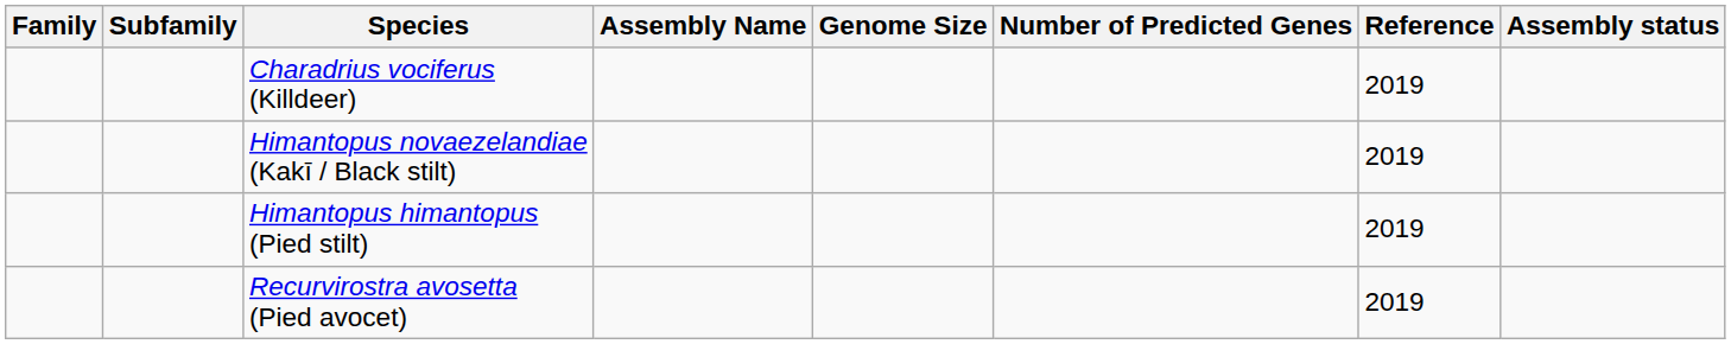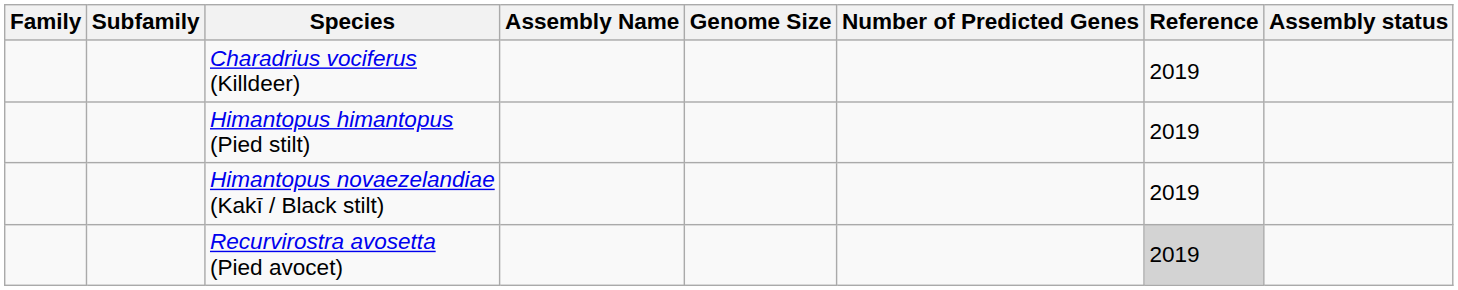rows swapped: Himantopus novaezelandiae (Kakī / Black stilt) <-> Himantopus himantopus (Pied stilt)
Recurvirostra avosetta (Pied avocet) | Reference: no background -> lightgrey background
